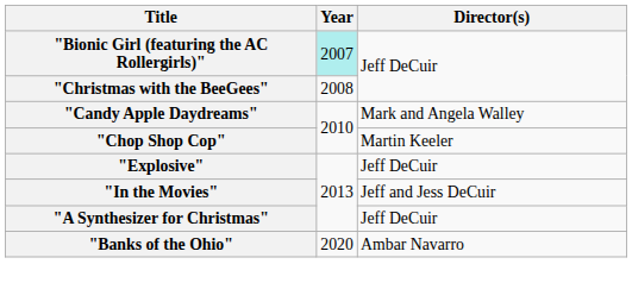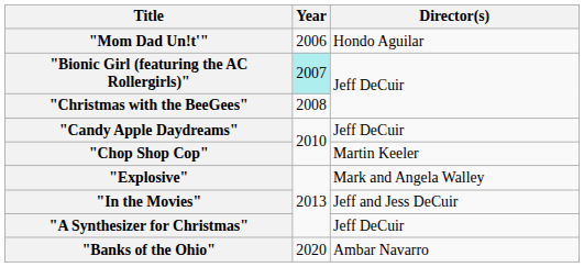+ row: "Mom Dad Un!t'" | 2006 | Hondo Aguilar
"Candy Apple Daydreams" | Director(s): Mark and Angela Walley -> Jeff DeCuir
"Explosive" | Director(s): Jeff DeCuir -> Mark and Angela Walley
